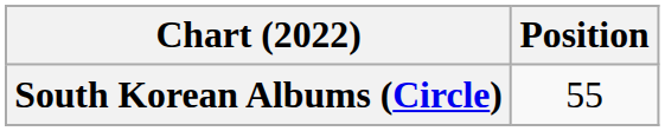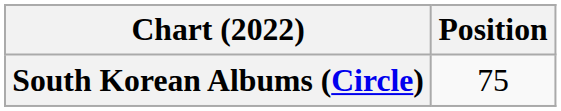South Korean Albums (Circle) | Position: 55 -> 75
